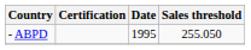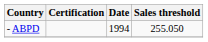- ABPD | Date: 1995 -> 1994
